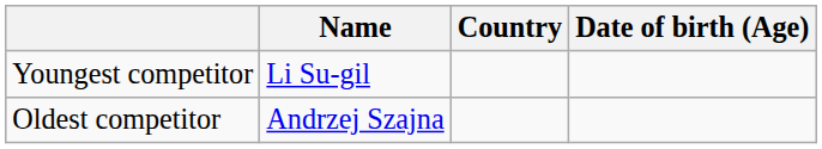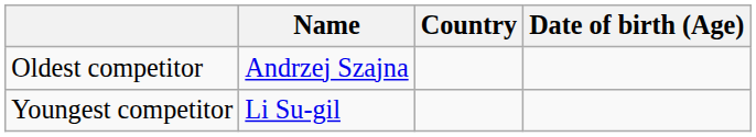rows swapped: Youngest competitor <-> Oldest competitor
